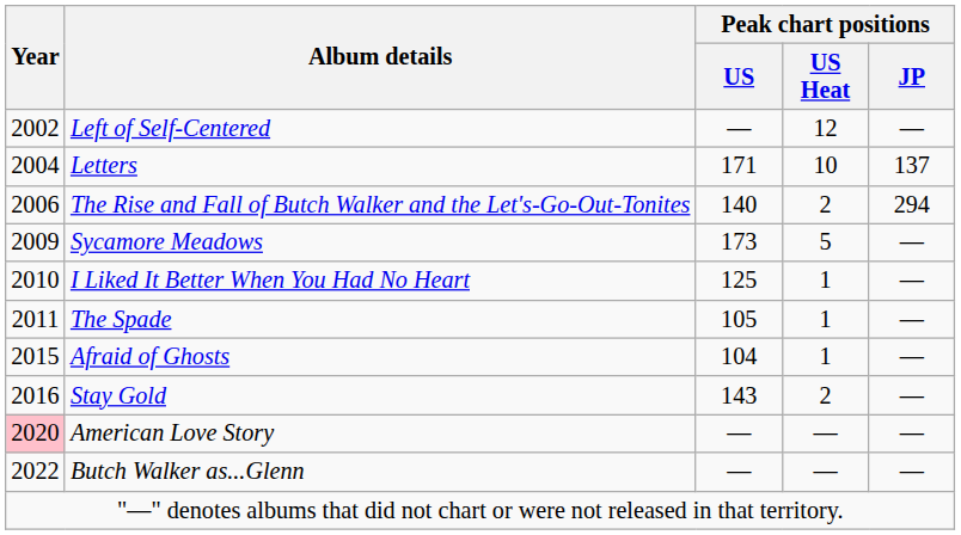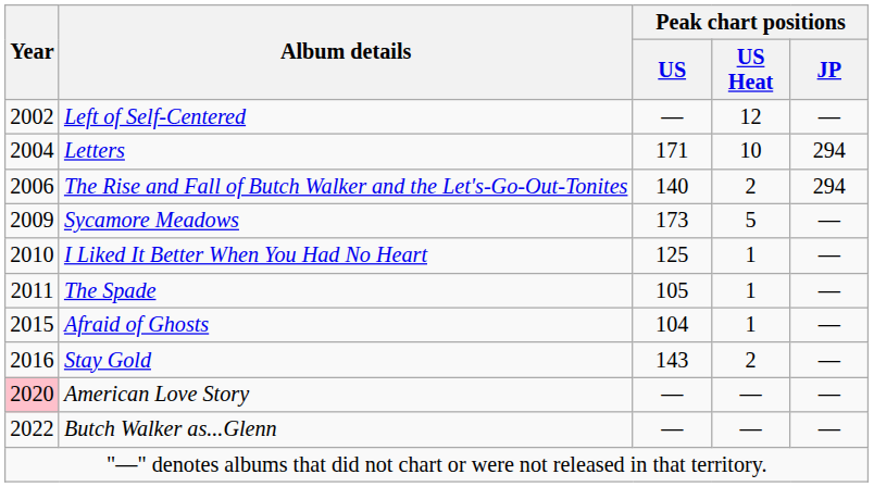Letters | Peak chart positions / JP: 137 -> 294
